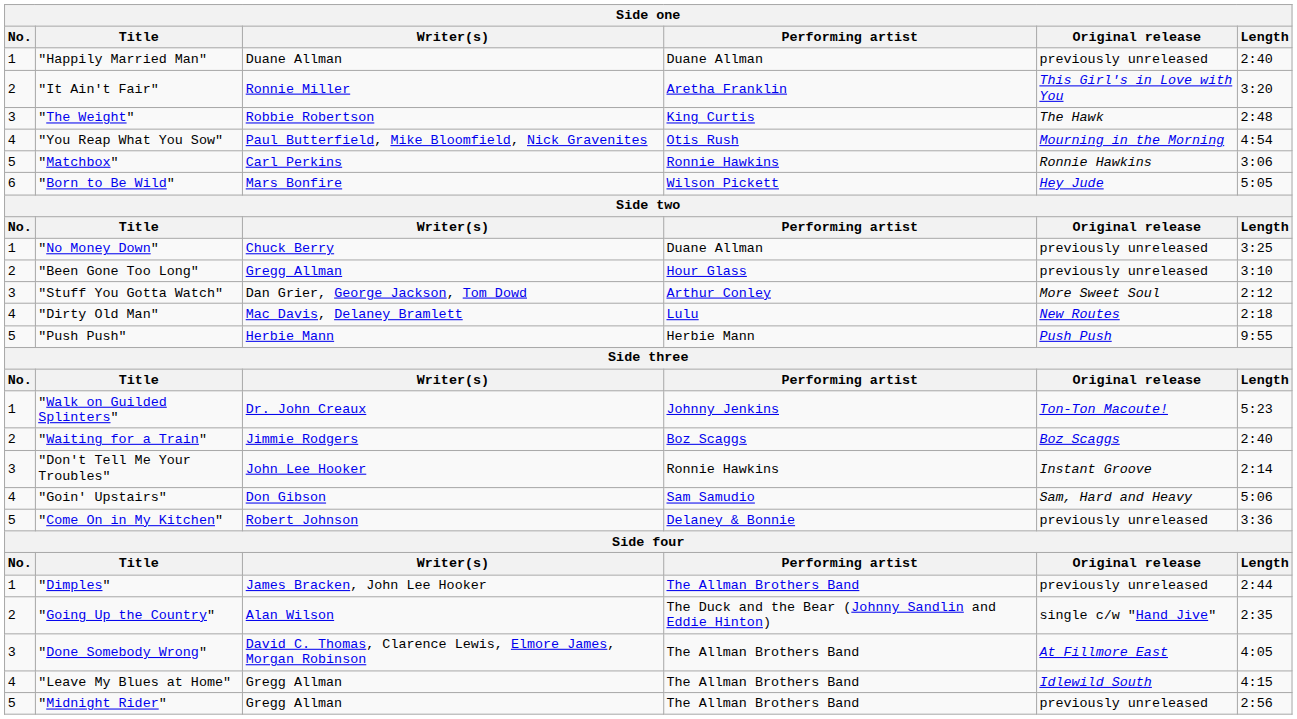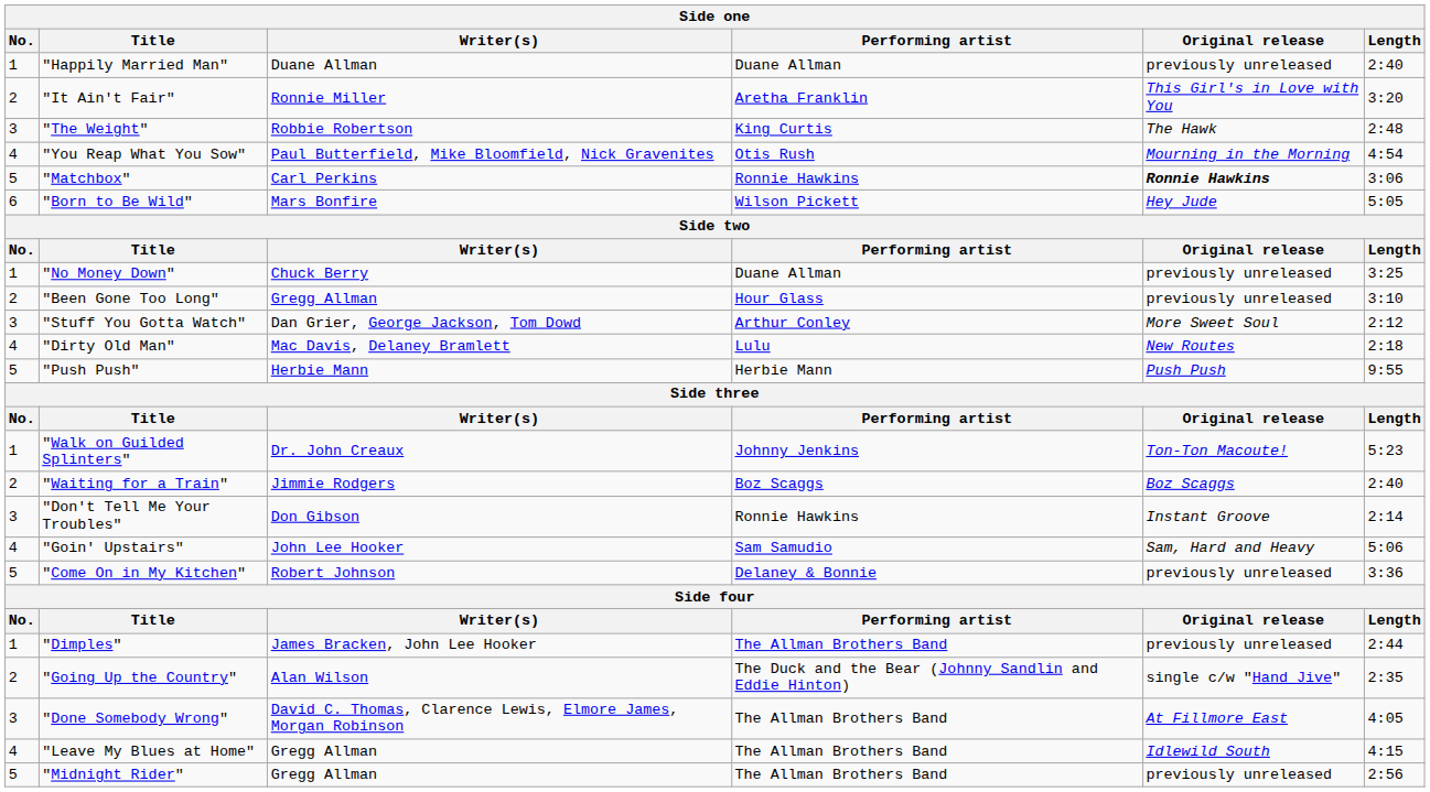"Matchbox" | Original release: normal -> bold
"Don't Tell Me Your Troubles" | Writer(s): John Lee Hooker -> Don Gibson
"Goin' Upstairs" | Writer(s): Don Gibson -> John Lee Hooker
